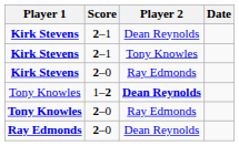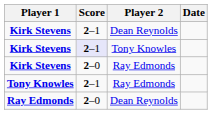Kirk Stevens / Tony Knowles | Score: no background -> lavender background
- row: Tony Knowles | 1–2 | Dean Reynolds
Tony Knowles / Ray Edmonds | Score: 2–0 -> 2–1
